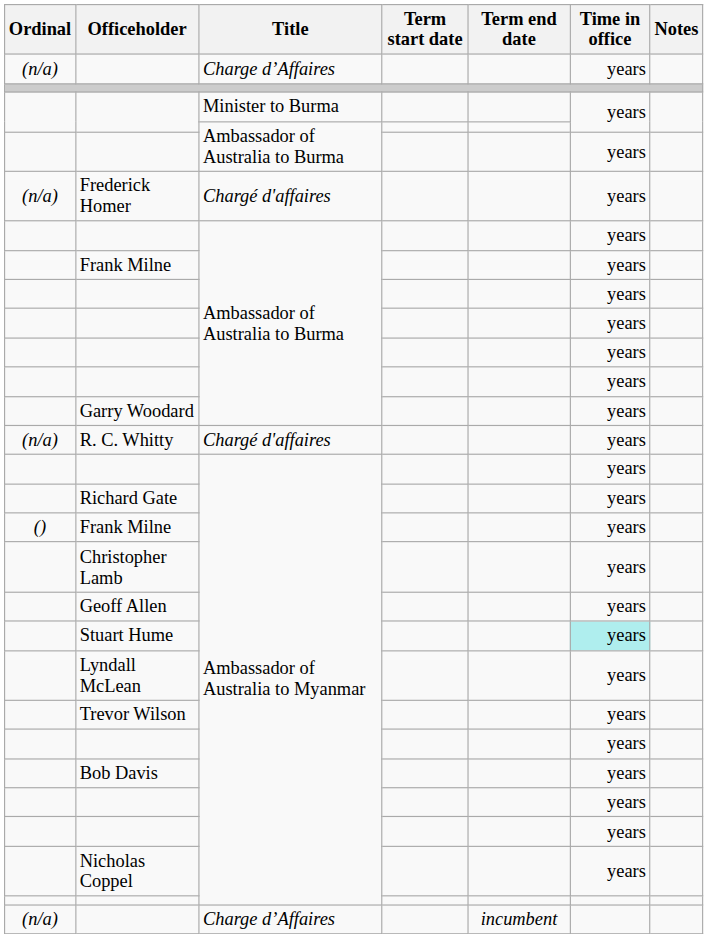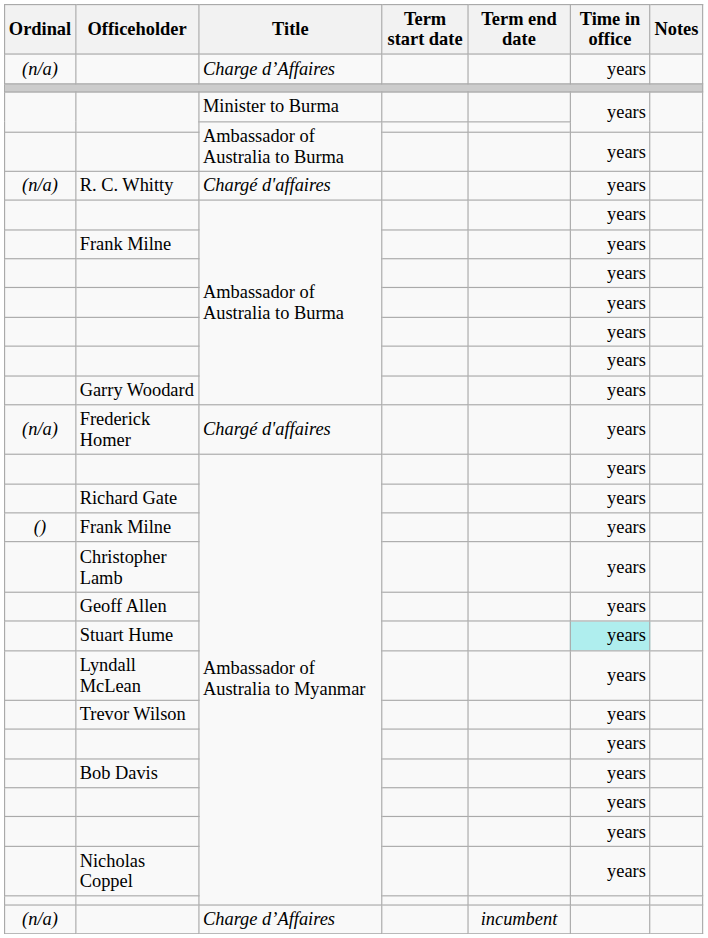rows swapped: Frederick Homer <-> R. C. Whitty
